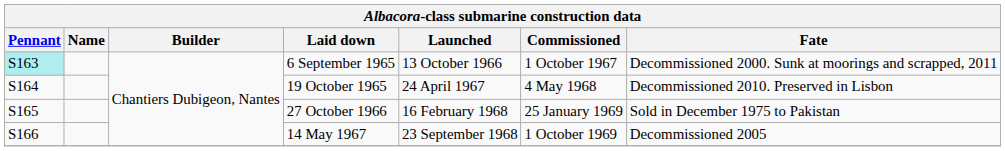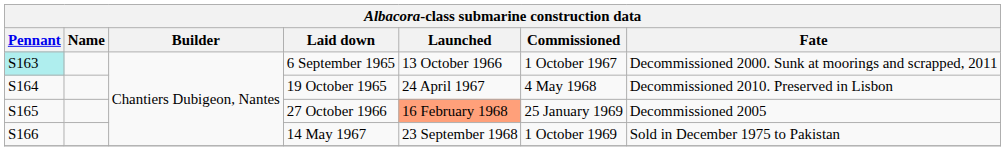27 October 1966 | Launched: no background -> lightsalmon background
27 October 1966 | Fate: Sold in December 1975 to Pakistan -> Decommissioned 2005
14 May 1967 | Fate: Decommissioned 2005 -> Sold in December 1975 to Pakistan
